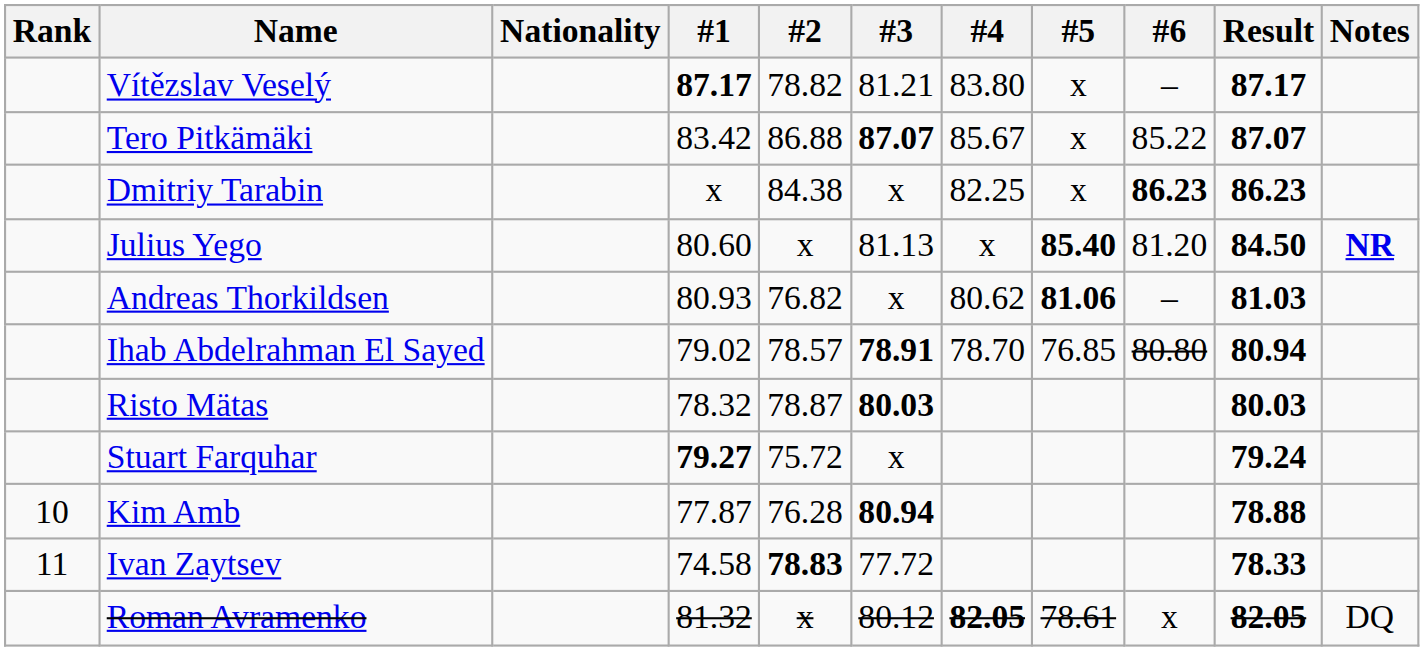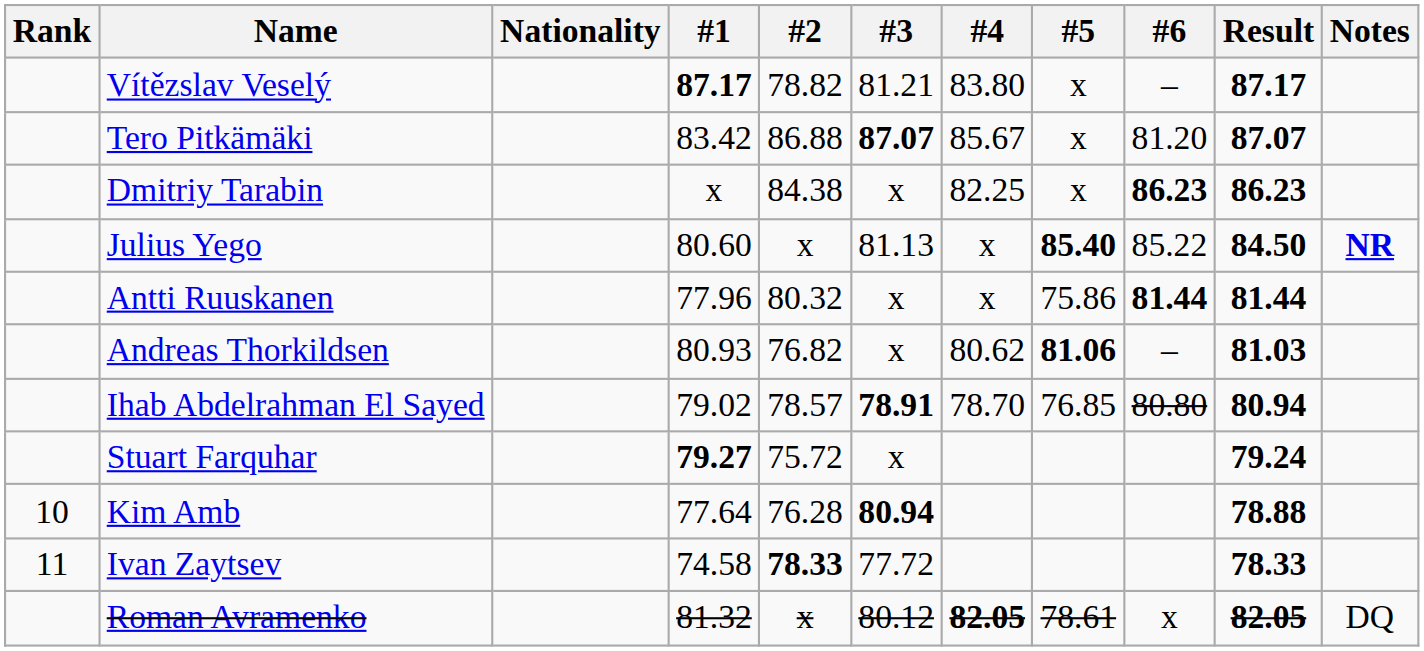Tero Pitkämäki | #6: 85.22 -> 81.20
Julius Yego | #6: 81.20 -> 85.22
+ row: Antti Ruuskanen | 77.96 | 80.32 | x | x | 75.86 | 81.44 | 81.44
- row: Risto Mätas | 78.32 | 78.87 | 80.03 | 80.03
Kim Amb | #1: 77.87 -> 77.64
Ivan Zaytsev | #2: 78.83 -> 78.33
